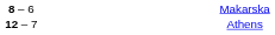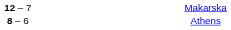Makarska | column 2: 8 – 6 -> 12 – 7
Athens | column 2: 12 – 7 -> 8 – 6
